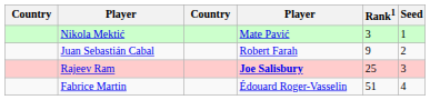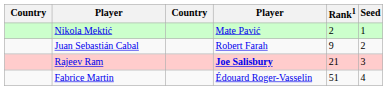Nikola Mektić | Rank1: 3 -> 2
Rajeev Ram | Rank1: 25 -> 21
